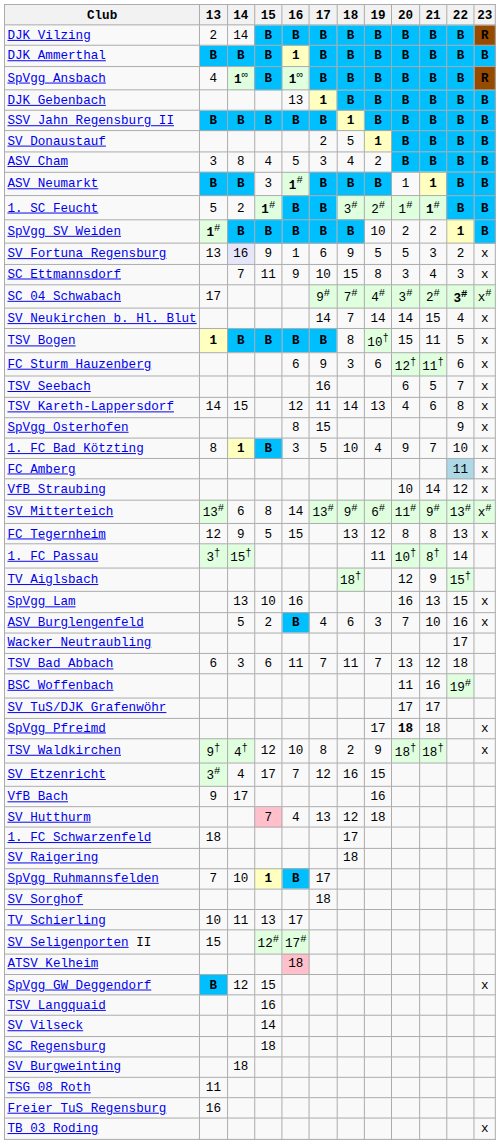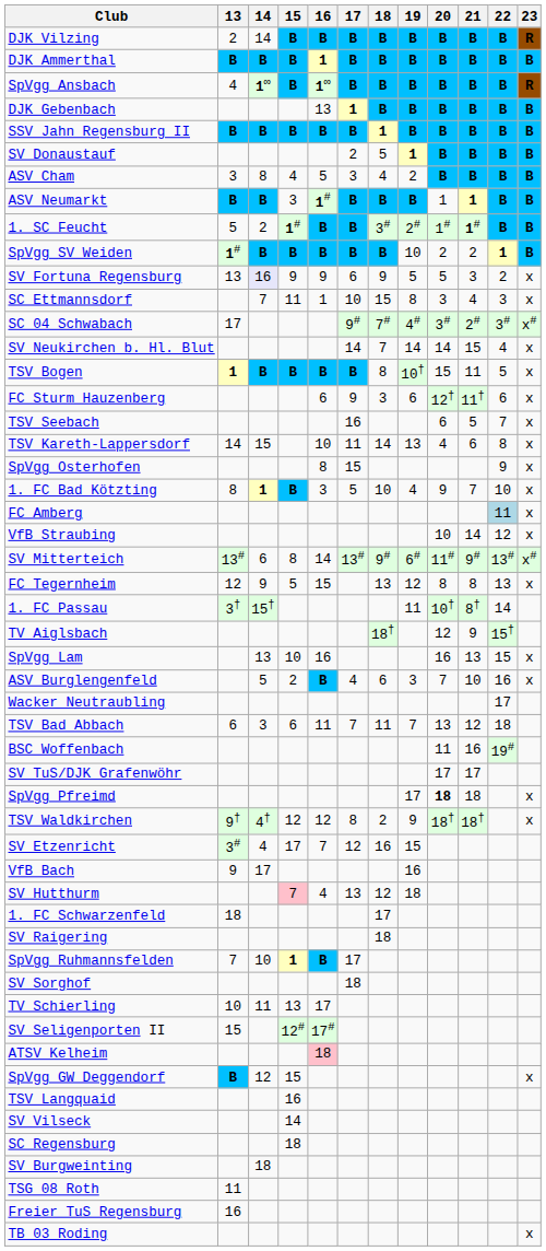SV Fortuna Regensburg | 16: 1 -> 9
SC Ettmannsdorf | 16: 9 -> 1
SC 04 Schwabach | 22: bold -> normal
TSV Kareth-Lappersdorf | 16: 12 -> 10
TSV Waldkirchen | 16: 10 -> 12
